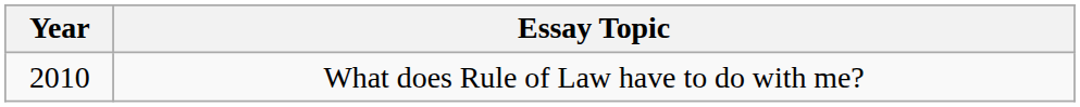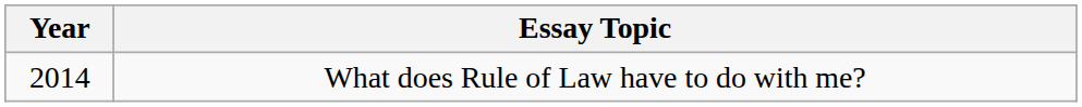What does Rule of Law have to do with me? | Year: 2010 -> 2014
